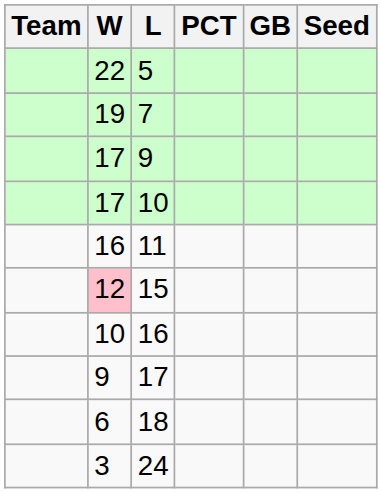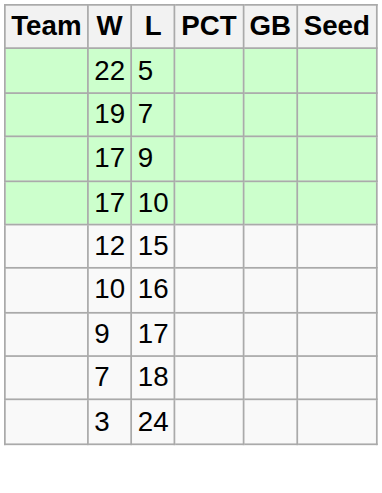- row: 16 | 11
15 | W: pink background -> no background
18 | W: 6 -> 7
